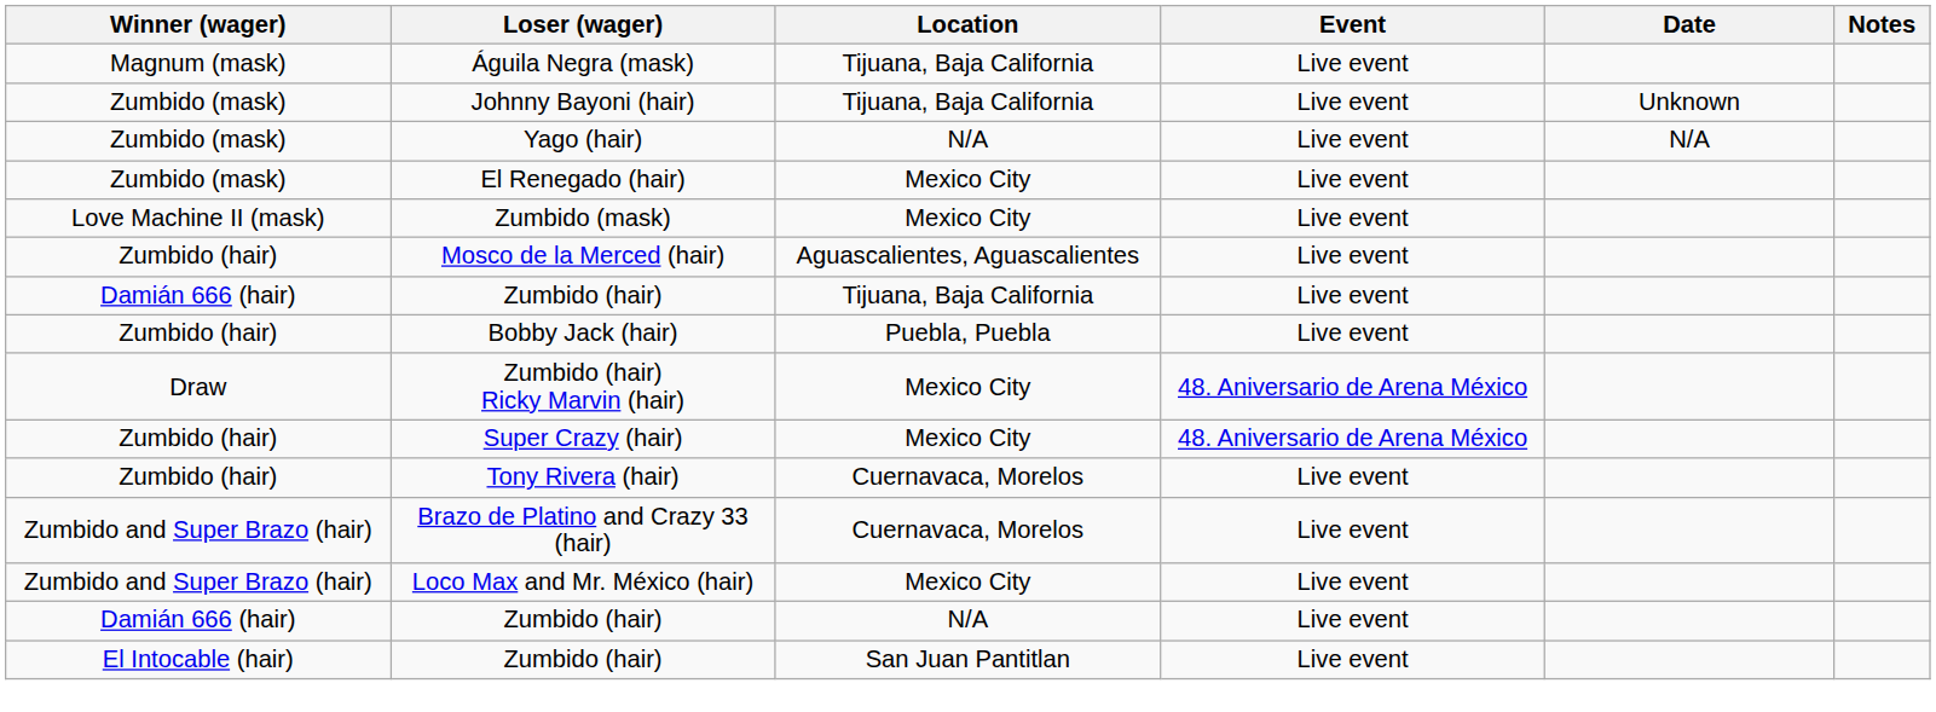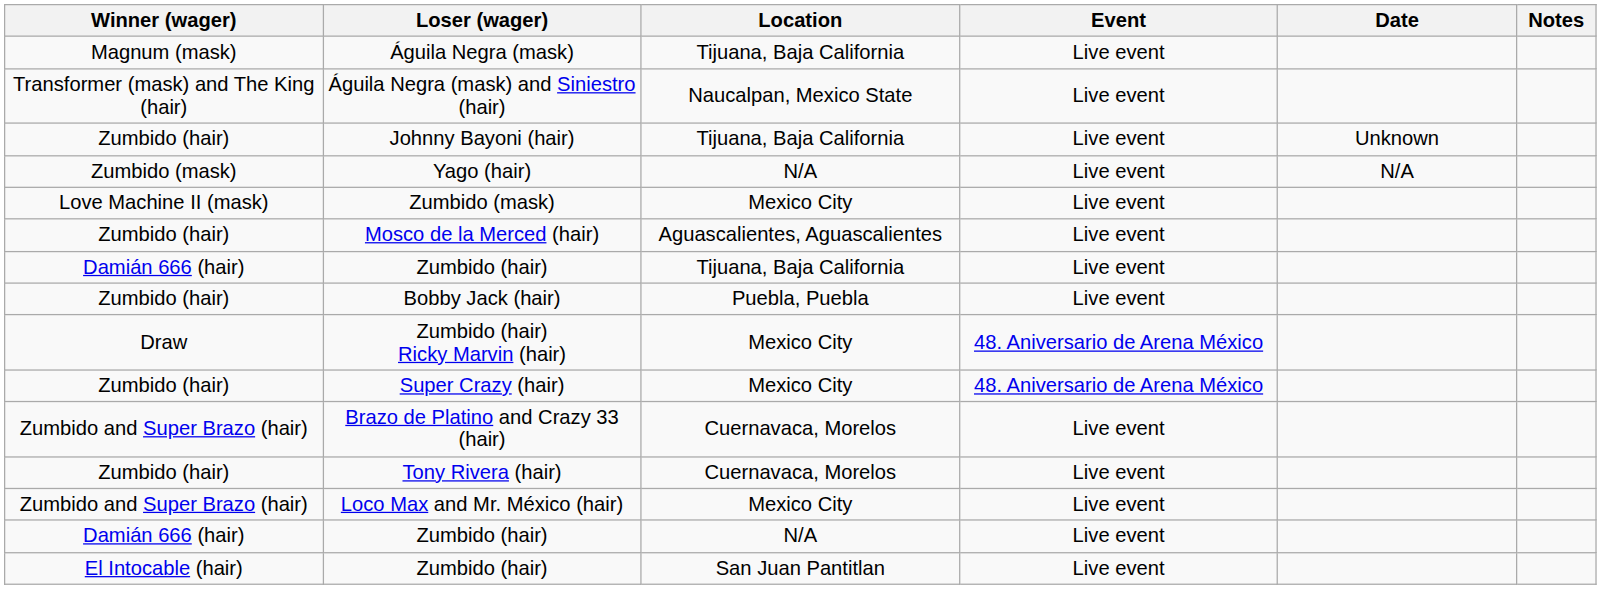+ row: Transformer (mask) and The King (hair) | Águila Negra (mask) and Siniestro (hair) | Naucalpan, Mexico State | Live event
Johnny Bayoni (hair) | Winner (wager): Zumbido (mask) -> Zumbido (hair)
- row: Zumbido (mask) | El Renegado (hair) | Mexico City | Live event
rows swapped: Brazo de Platino and Crazy 33 (hair) <-> Tony Rivera (hair)
